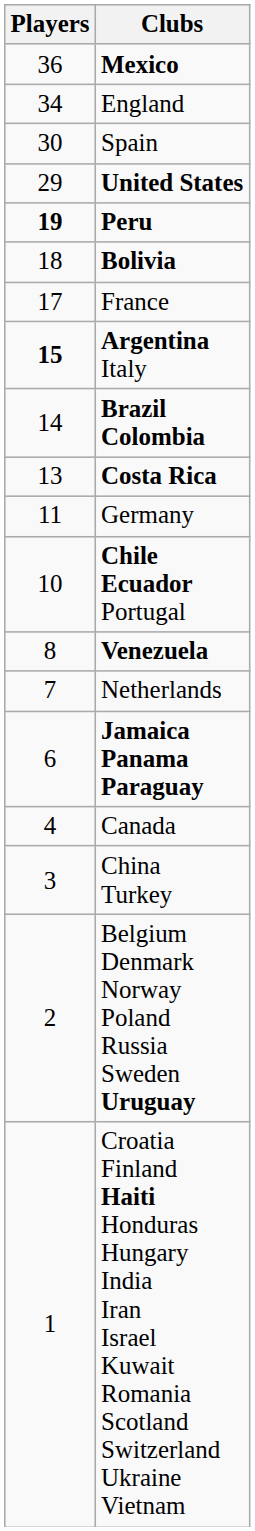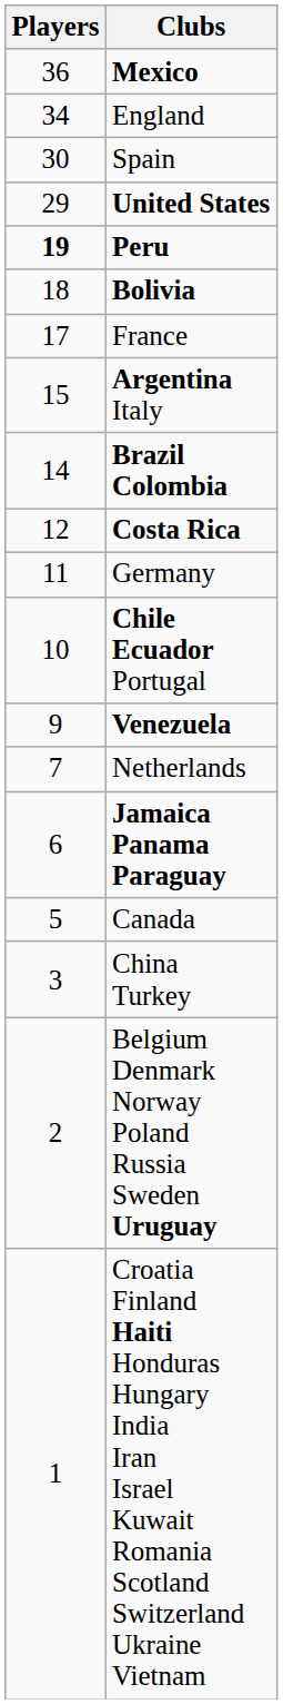Argentina Italy | Players: bold -> normal
Costa Rica | Players: 13 -> 12
Venezuela | Players: 8 -> 9
Canada | Players: 4 -> 5
